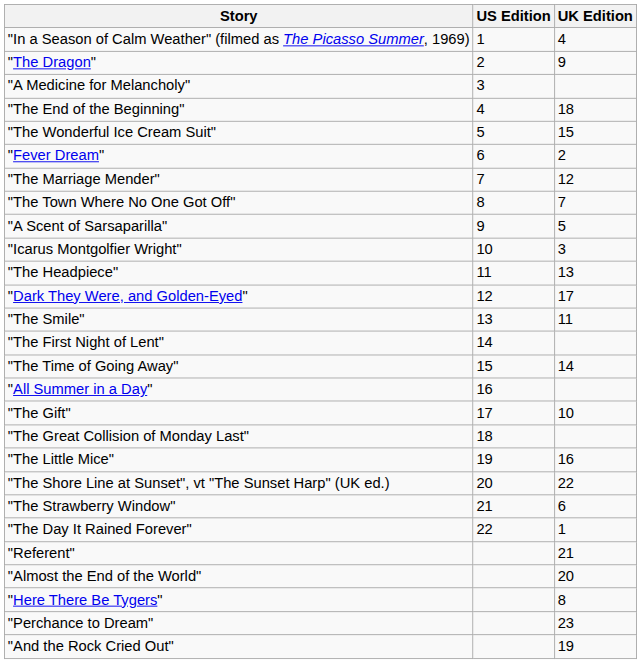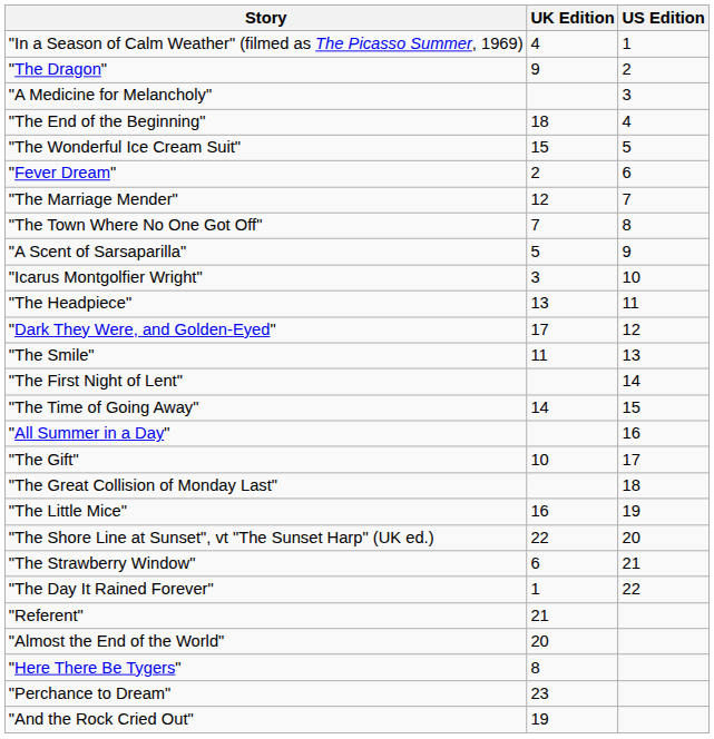columns swapped: US Edition <-> UK Edition
